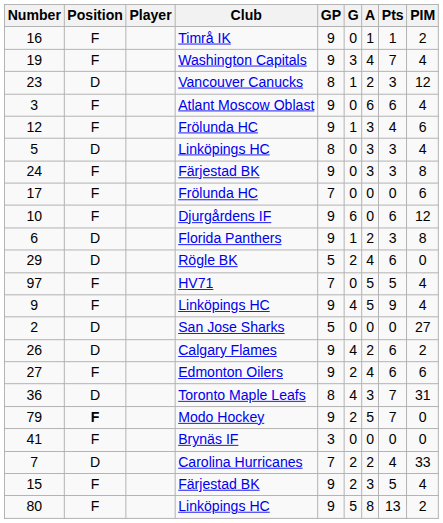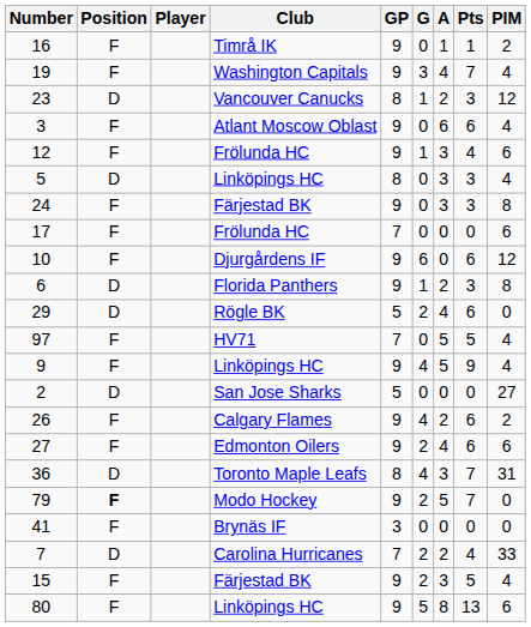26 | Position: D -> F
80 | PIM: 2 -> 6
